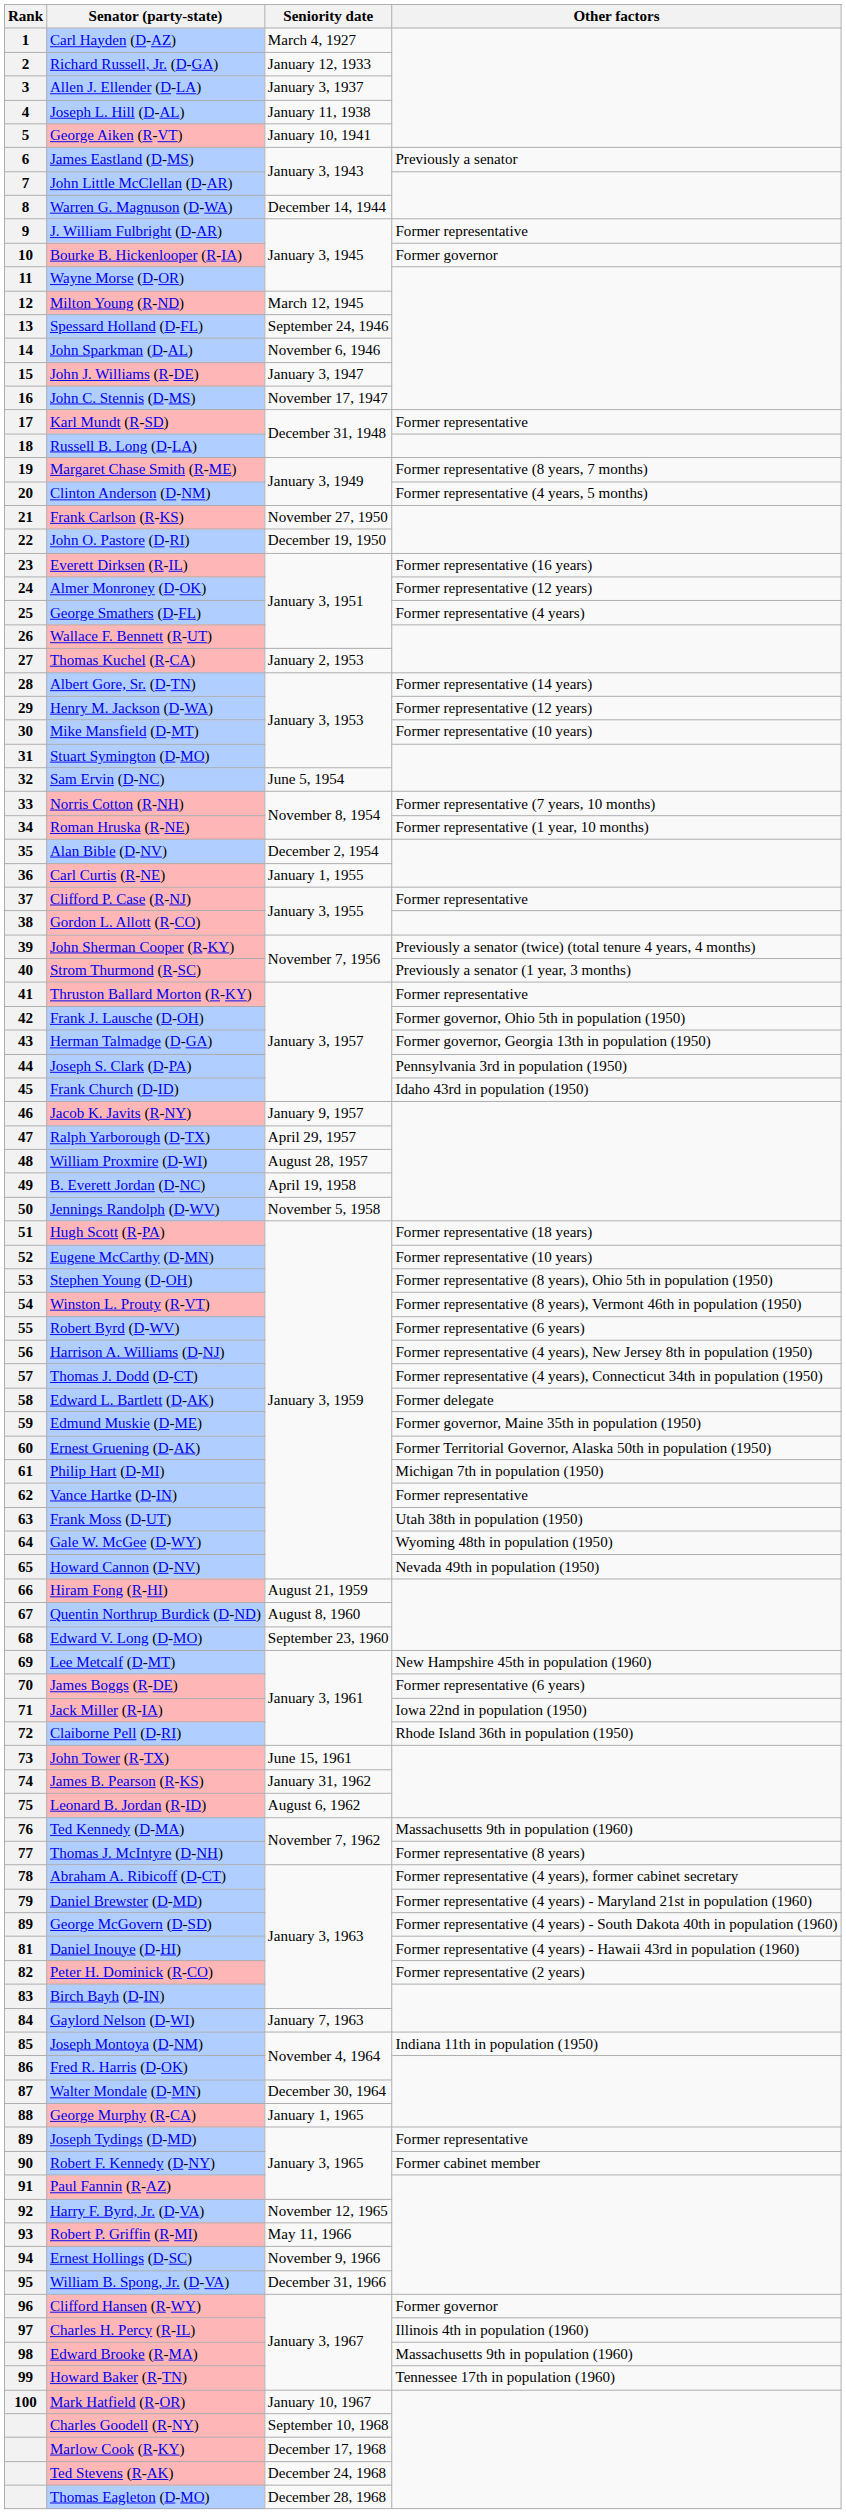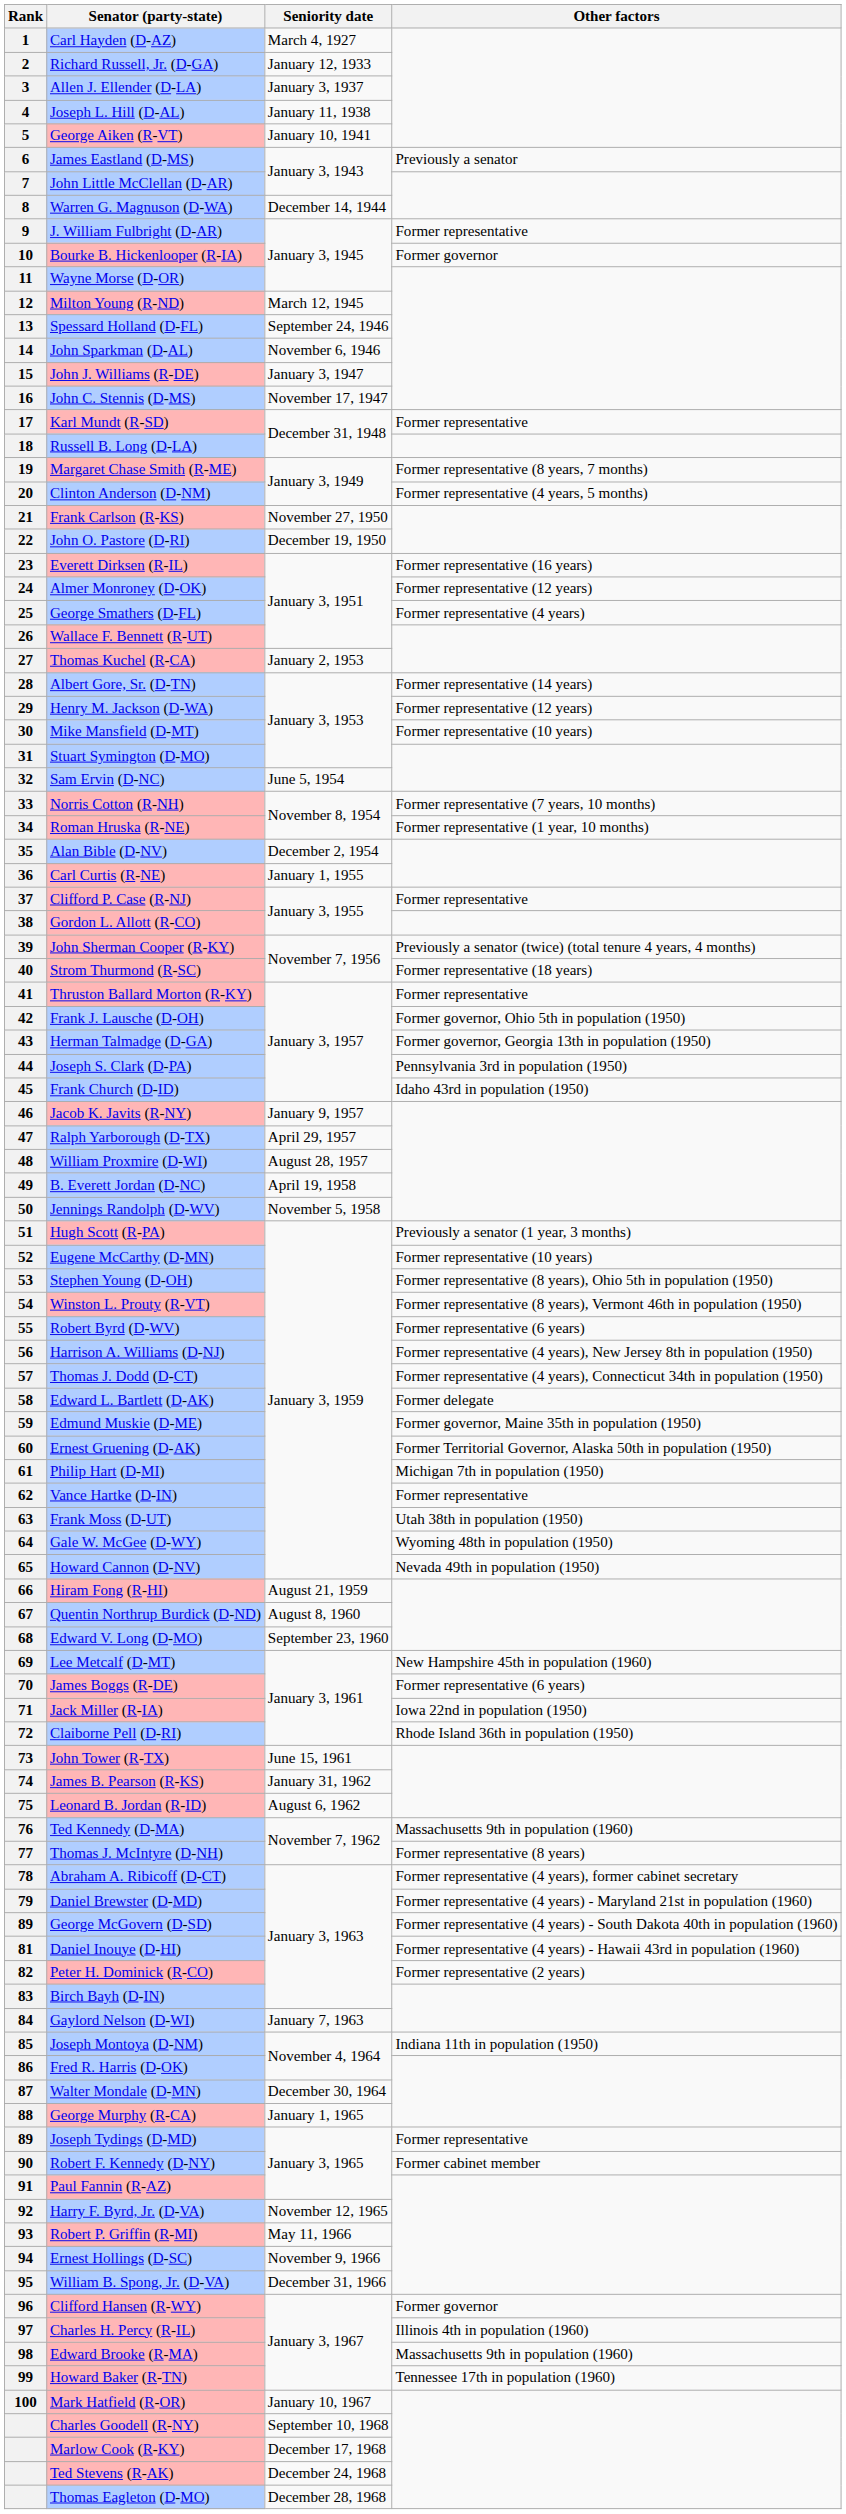Strom Thurmond (R-SC) | Other factors: Previously a senator (1 year, 3 months) -> Former representative (18 years)
Hugh Scott (R-PA) | Other factors: Former representative (18 years) -> Previously a senator (1 year, 3 months)
